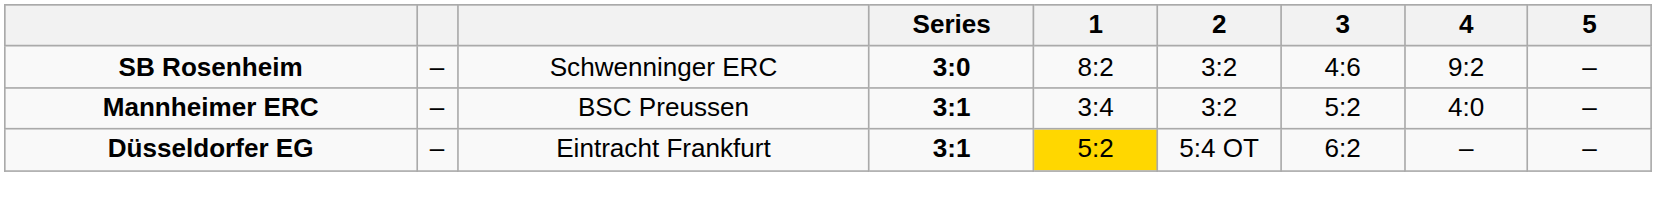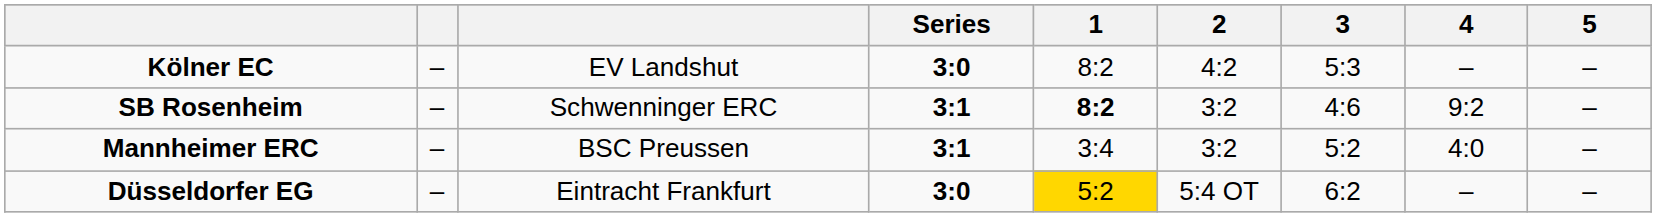+ row: Kölner EC | – | EV Landshut | 3:0 | 8:2 | 4:2 | 5:3 | – | –
SB Rosenheim | Series: 3:0 -> 3:1
SB Rosenheim | 1: normal -> bold
Düsseldorfer EG | Series: 3:1 -> 3:0
